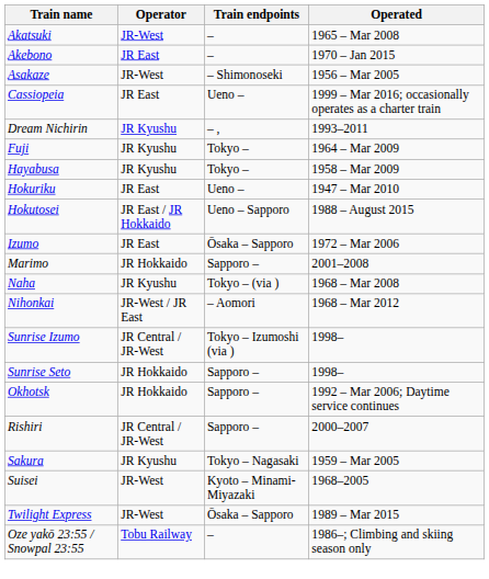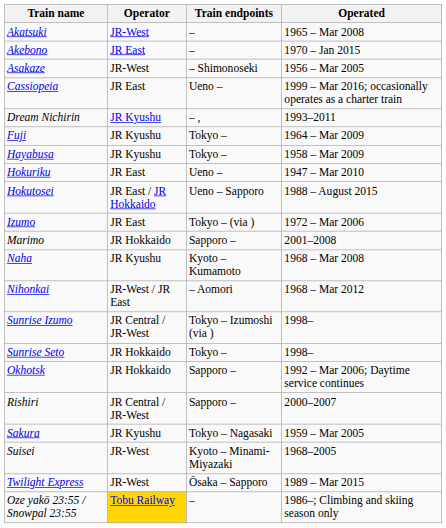Izumo | Train endpoints: Ōsaka – Sapporo -> Tokyo – (via )
Naha | Train endpoints: Tokyo – (via ) -> Kyoto – Kumamoto
Sunrise Seto | Train endpoints: Sapporo – -> Tokyo –
Oze yakō 23:55 / Snowpal 23:55 | Operator: no background -> gold background
